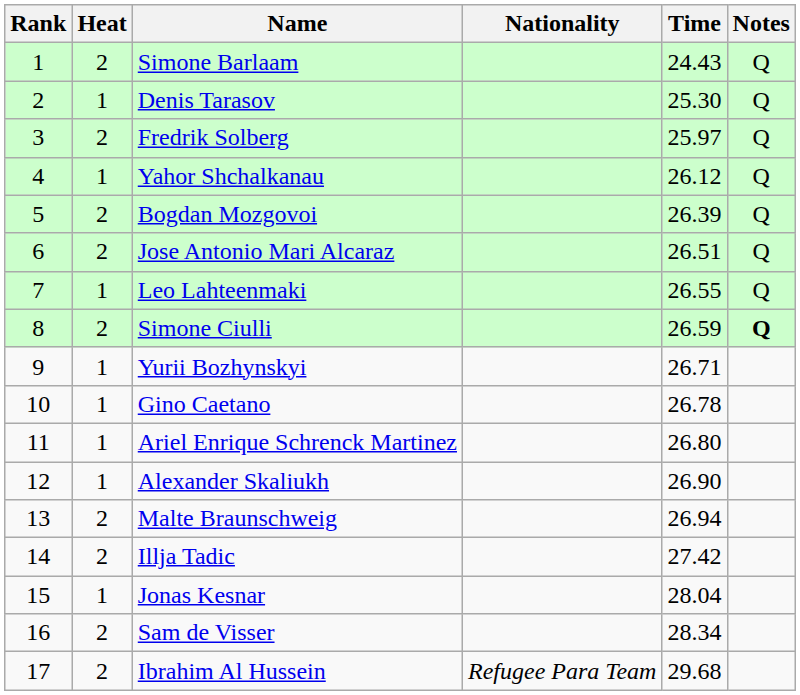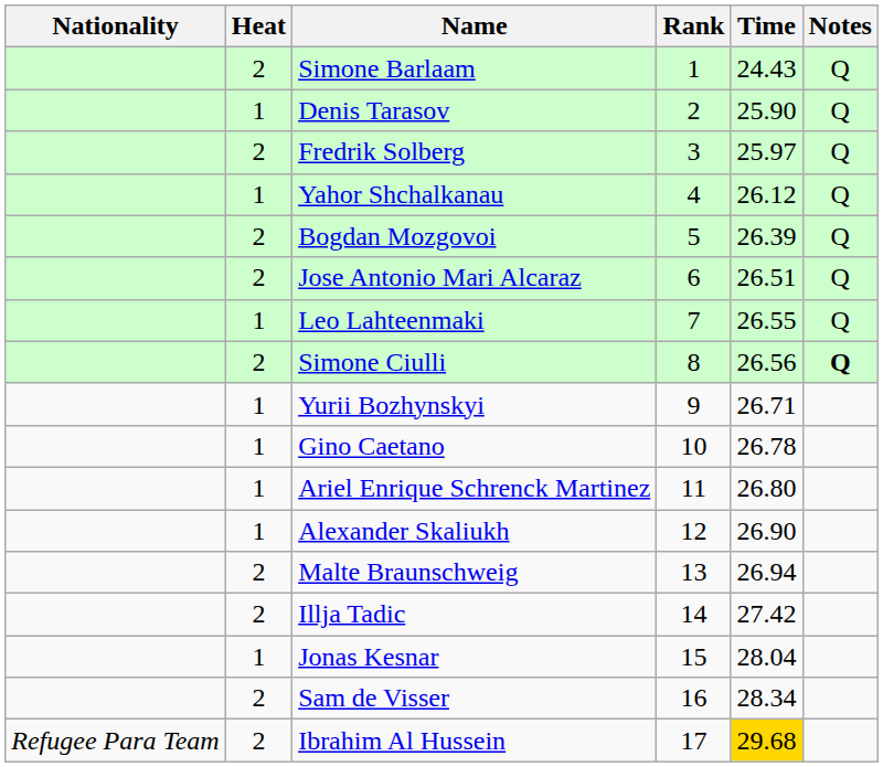columns swapped: Rank <-> Nationality
Denis Tarasov | Time: 25.30 -> 25.90
Simone Ciulli | Time: 26.59 -> 26.56
Ibrahim Al Hussein | Time: no background -> gold background
